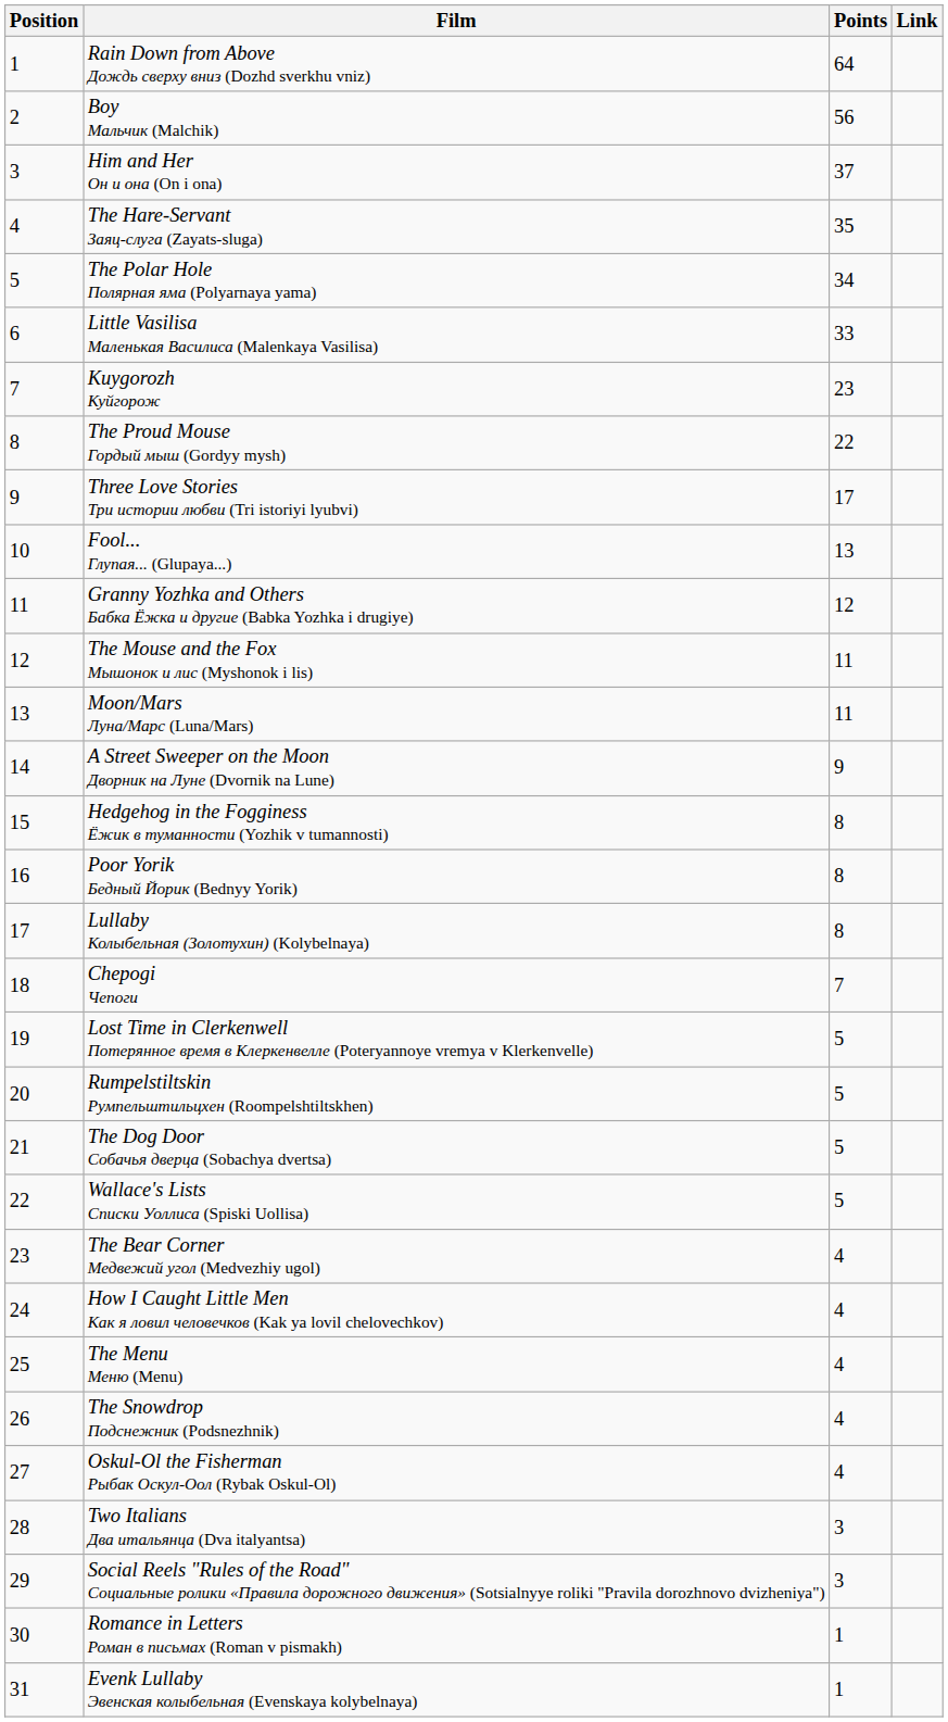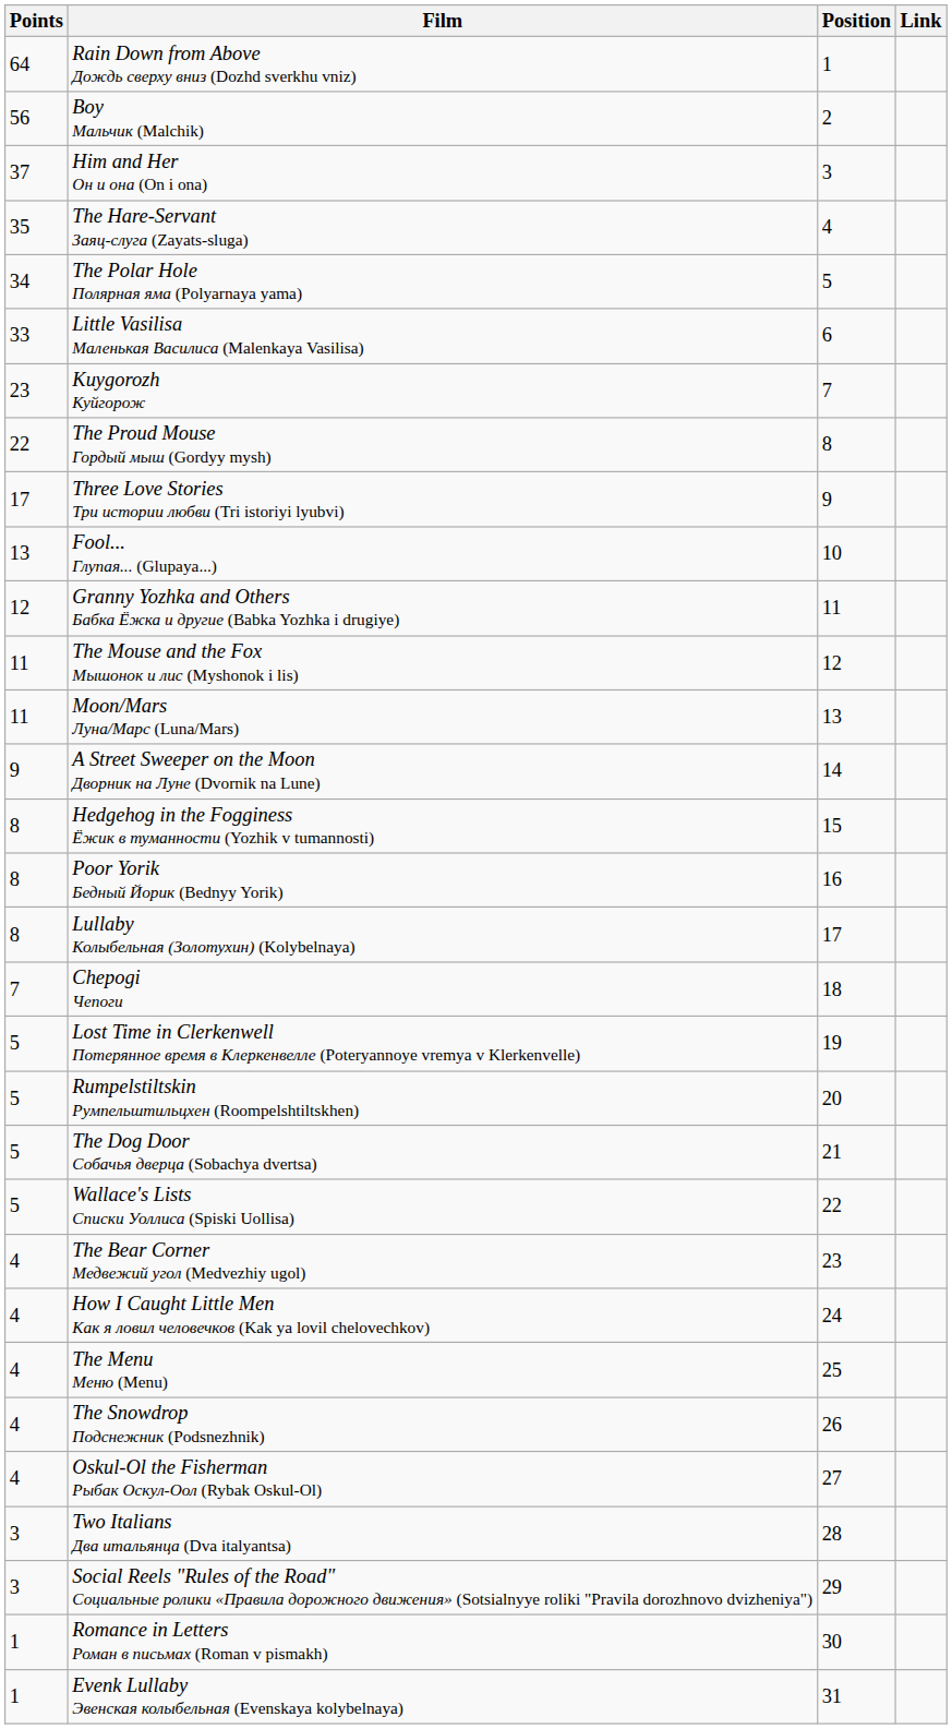columns swapped: Position <-> Points
